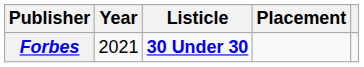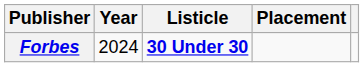Forbes | Year: 2021 -> 2024
